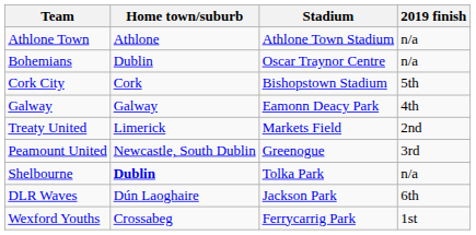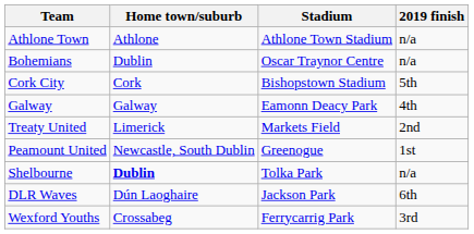Peamount United | 2019 finish: 3rd -> 1st
Wexford Youths | 2019 finish: 1st -> 3rd
